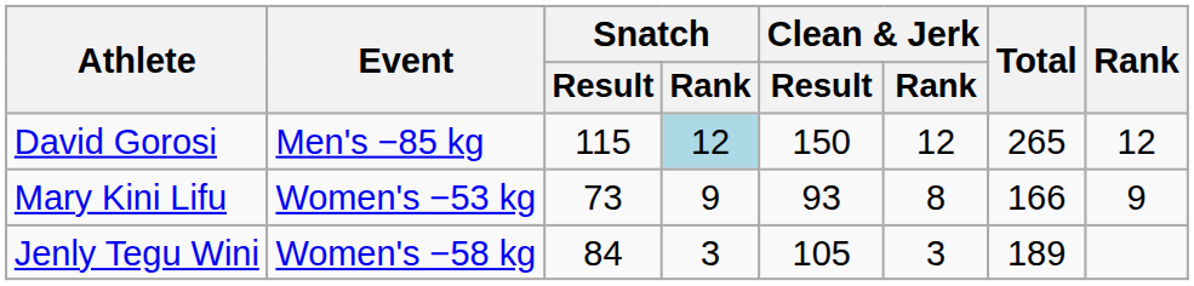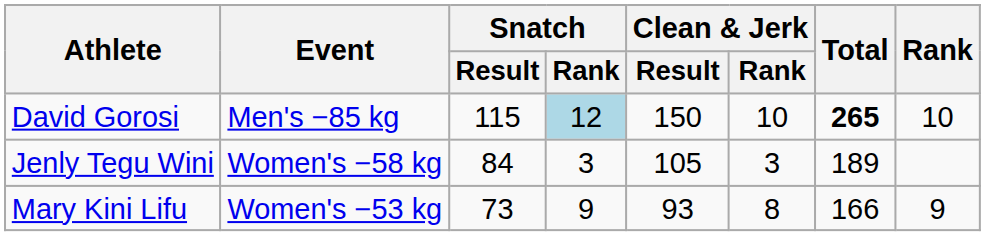David Gorosi | Clean & Jerk / Rank: 12 -> 10
David Gorosi | Total: normal -> bold
David Gorosi | Rank: 12 -> 10
rows swapped: Mary Kini Lifu <-> Jenly Tegu Wini
